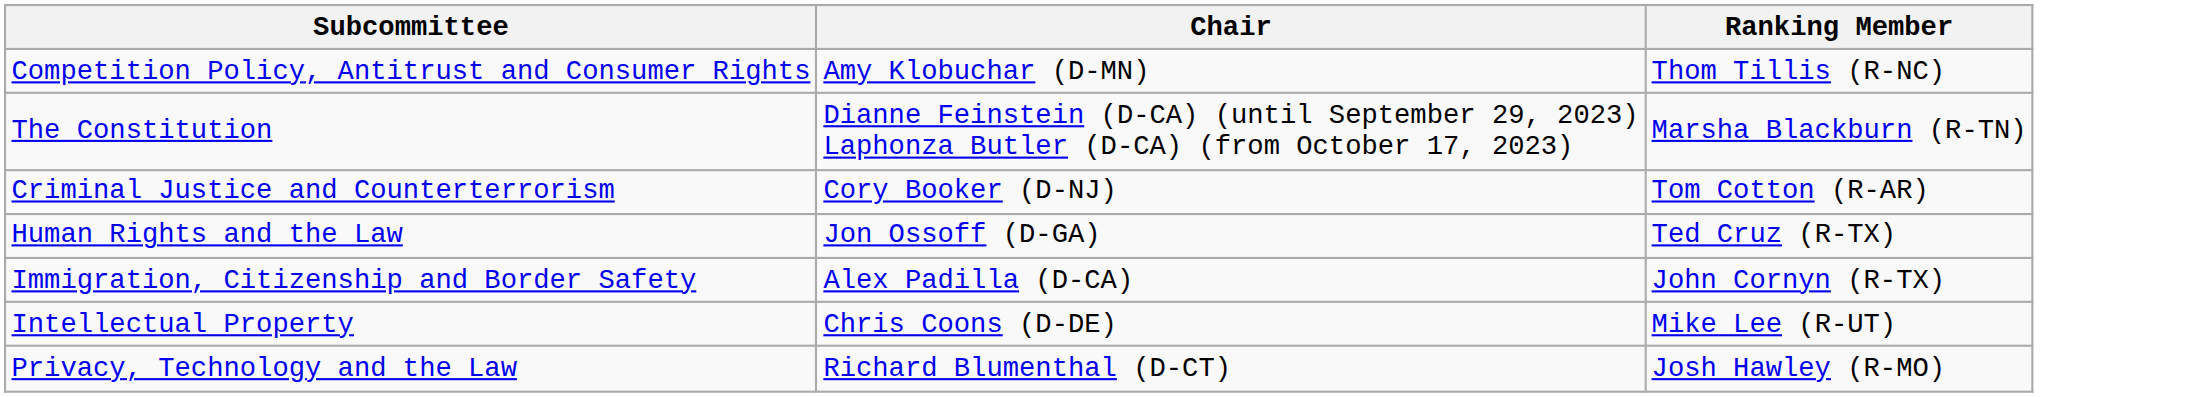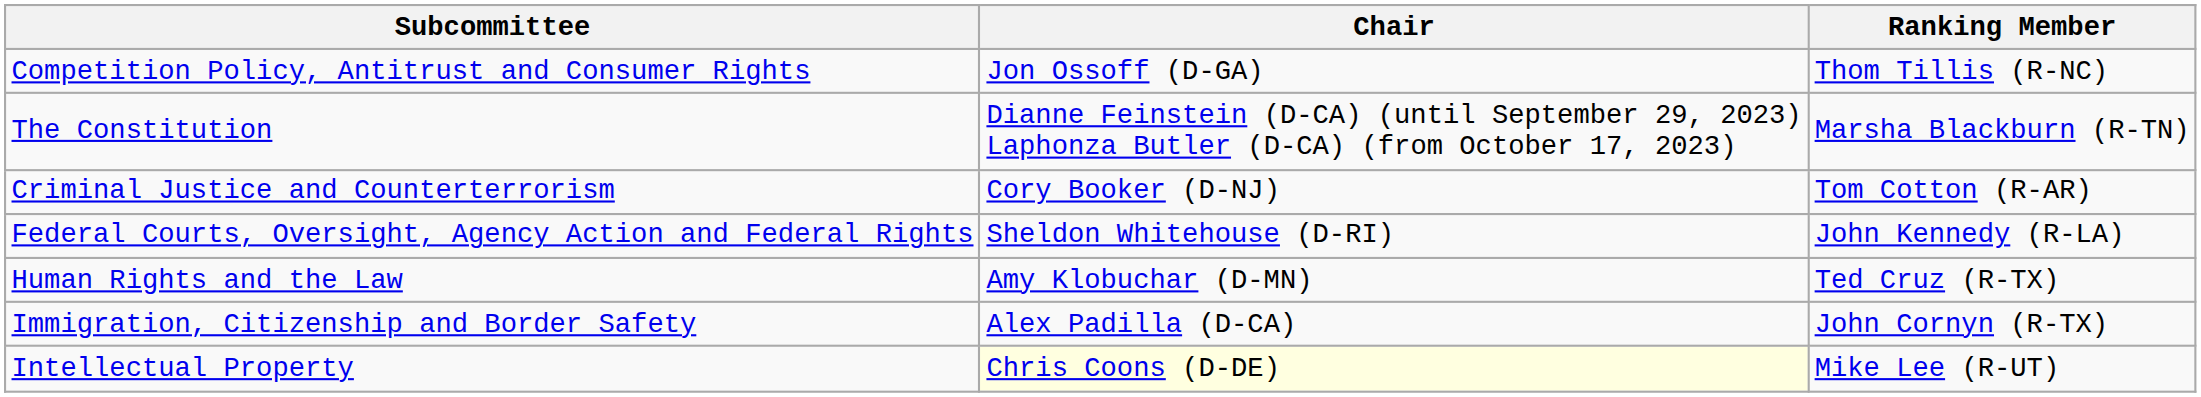Competition Policy, Antitrust and Consumer Rights | Chair: Amy Klobuchar (D-MN) -> Jon Ossoff (D-GA)
+ row: Federal Courts, Oversight, Agency Action and Federal Rights | Sheldon Whitehouse (D-RI) | John Kennedy (R-LA)
Human Rights and the Law | Chair: Jon Ossoff (D-GA) -> Amy Klobuchar (D-MN)
Intellectual Property | Chair: no background -> lightyellow background
- row: Privacy, Technology and the Law | Richard Blumenthal (D-CT) | Josh Hawley (R-MO)
